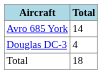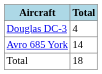rows swapped: Avro 685 York <-> Douglas DC-3
